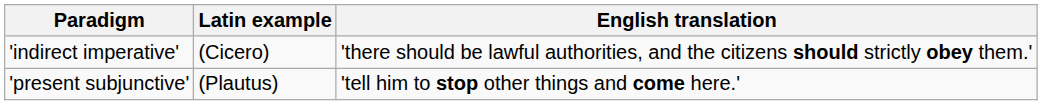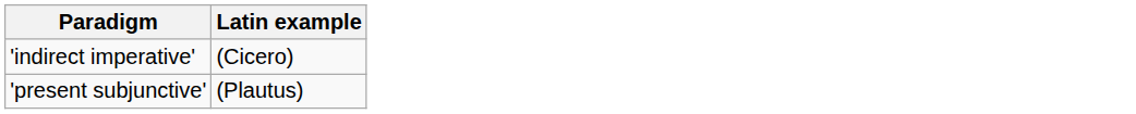- column: English translation | 'there should be lawful authorities, and the citizens should strictly obey them.' | 'tell him to stop other things and come here.'
